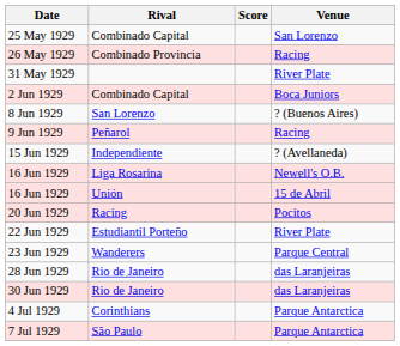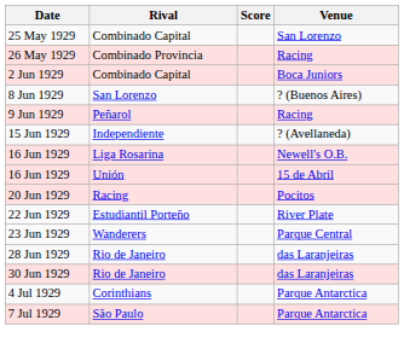- row: 31 May 1929 | River Plate
